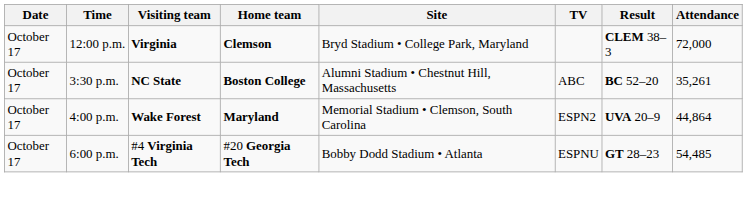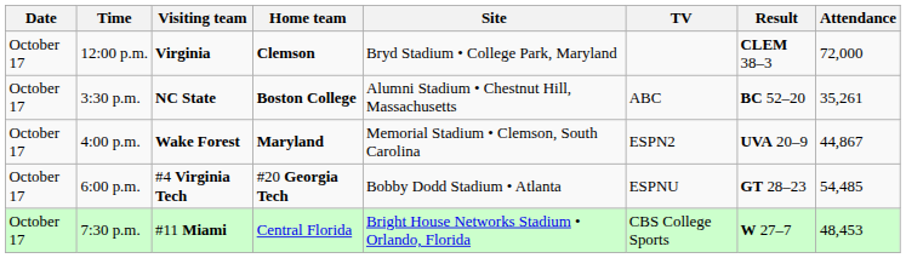4:00 p.m. | Attendance: 44,864 -> 44,867
+ row: October 17 | 7:30 p.m. | #11 Miami | Central Florida | Bright House Networks Stadium • Orlando, Florida | CBS College Sports | W 27–7 | 48,453
